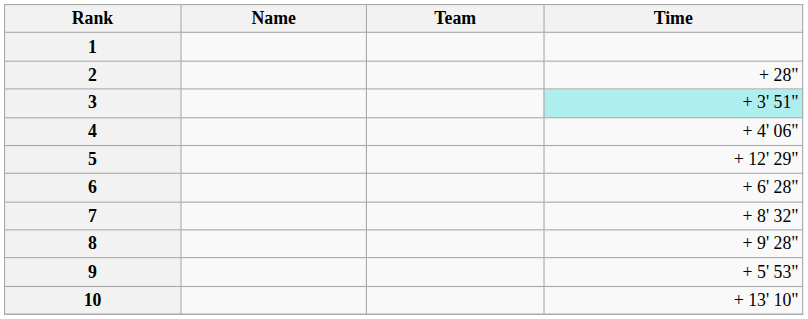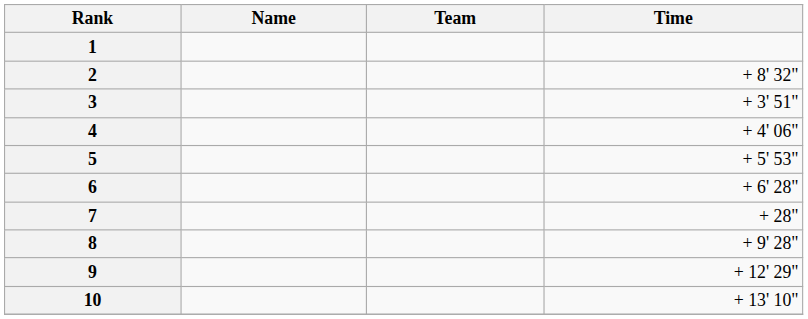2 | Time: + 28" -> + 8' 32"
3 | Time: paleturquoise background -> no background
5 | Time: + 12' 29" -> + 5' 53"
7 | Time: + 8' 32" -> + 28"
9 | Time: + 5' 53" -> + 12' 29"
